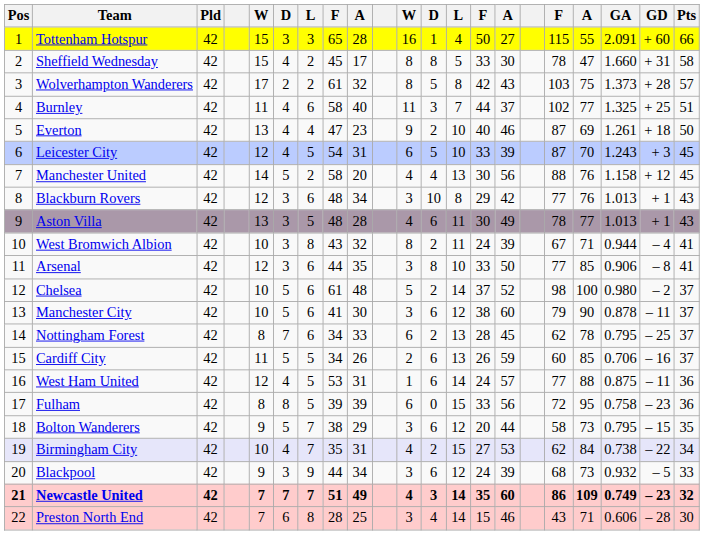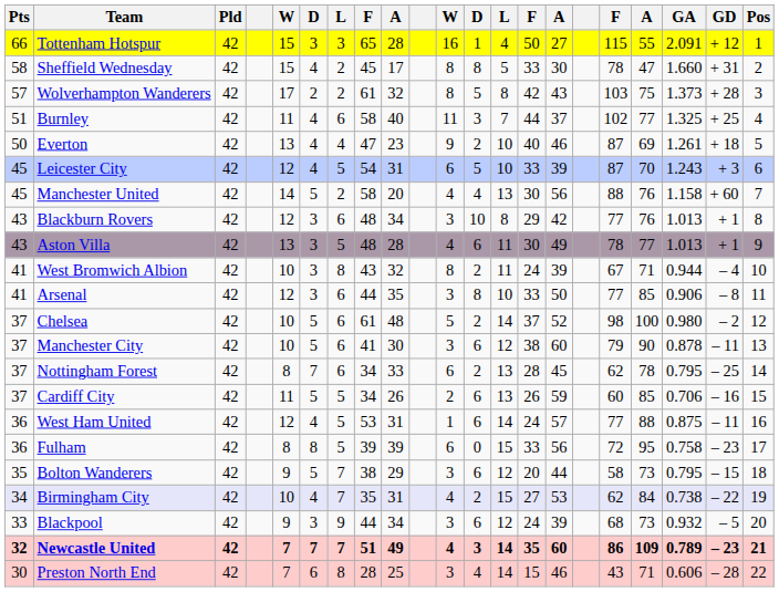columns swapped: Pos <-> Pts
Tottenham Hotspur | GD: + 60 -> + 12
Manchester United | GD: + 12 -> + 60
Newcastle United | GA: 0.749 -> 0.789
